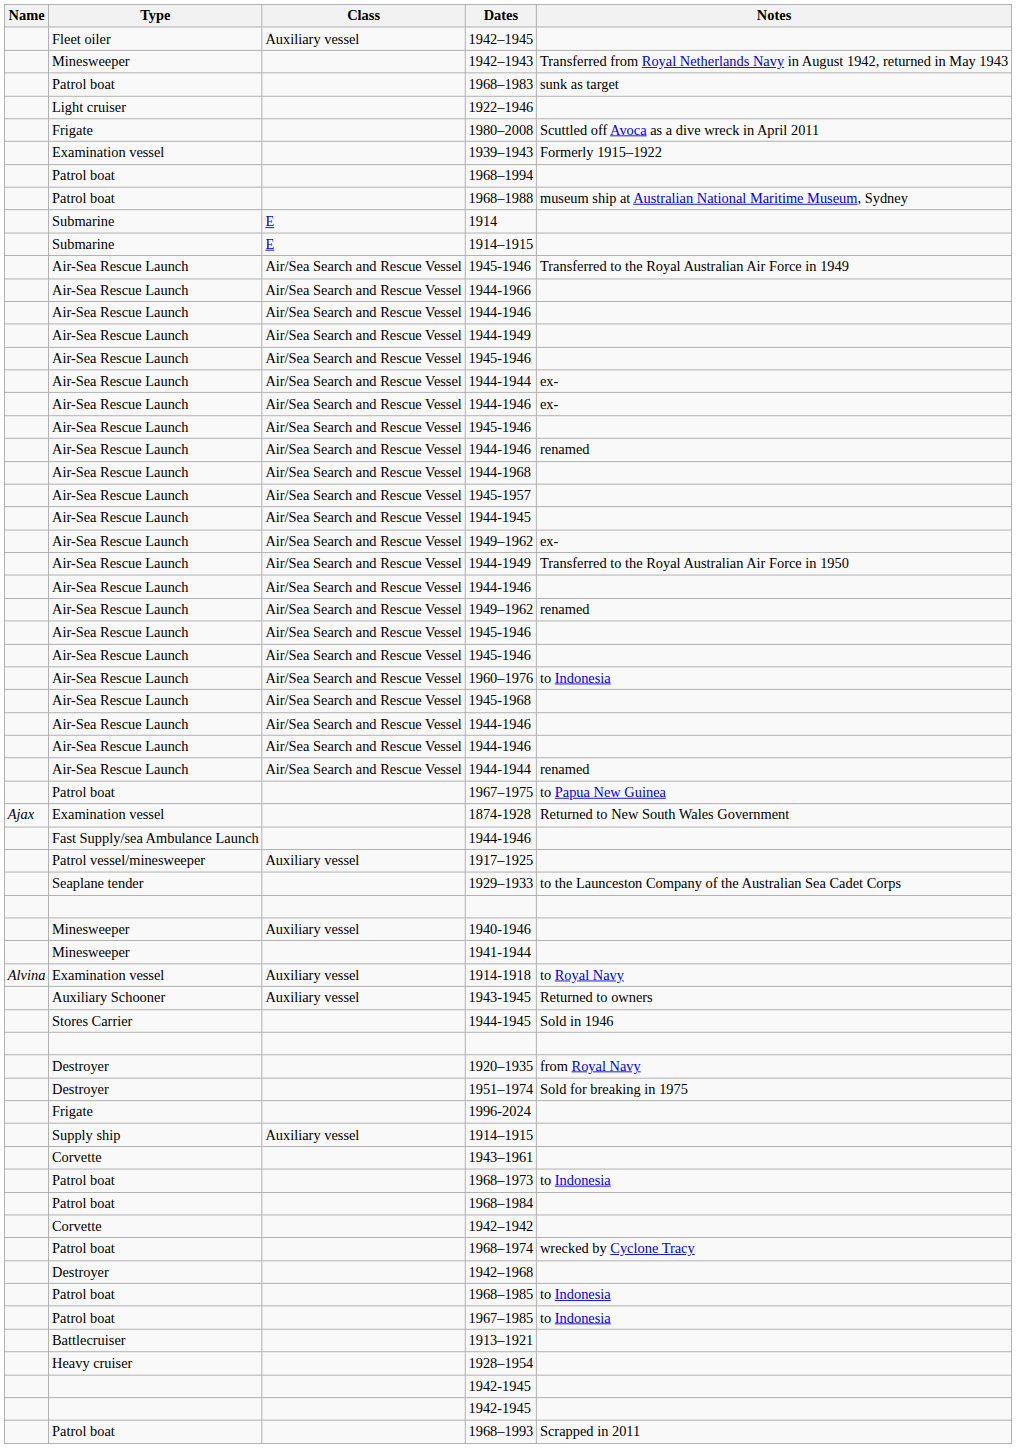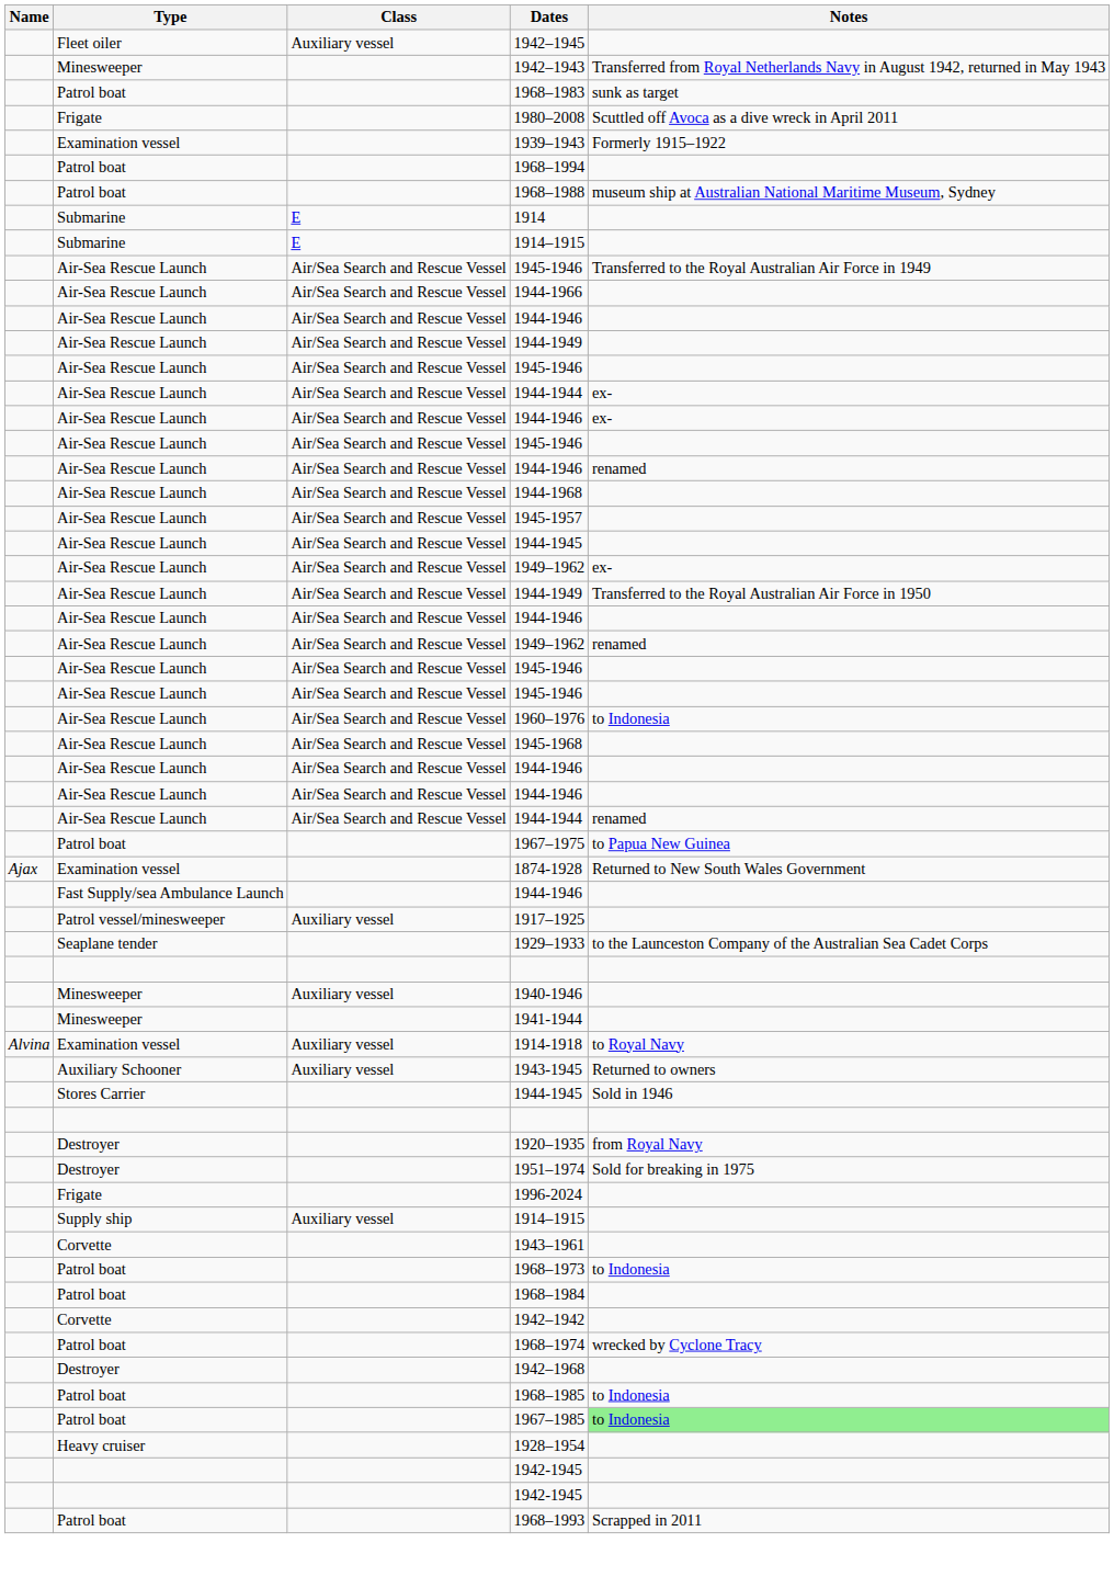- row: Light cruiser | 1922–1946
1967–1985 | Notes: no background -> lightgreen background
- row: Battlecruiser | 1913–1921
